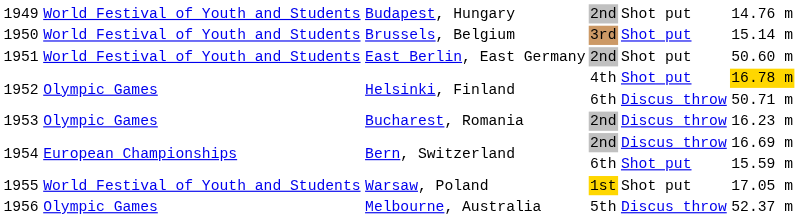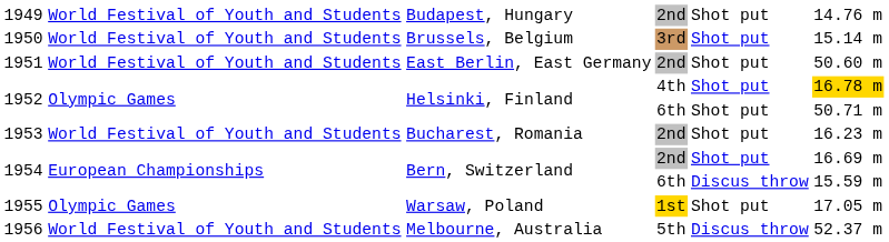1952 / 6th | column 5: Discus throw -> Shot put
1953 | column 2: Olympic Games -> World Festival of Youth and Students
1953 | column 5: Discus throw -> Shot put
1954 / 2nd | column 5: Discus throw -> Shot put
1954 / 6th | column 5: Shot put -> Discus throw
1955 | column 2: World Festival of Youth and Students -> Olympic Games
1956 | column 2: Olympic Games -> World Festival of Youth and Students
